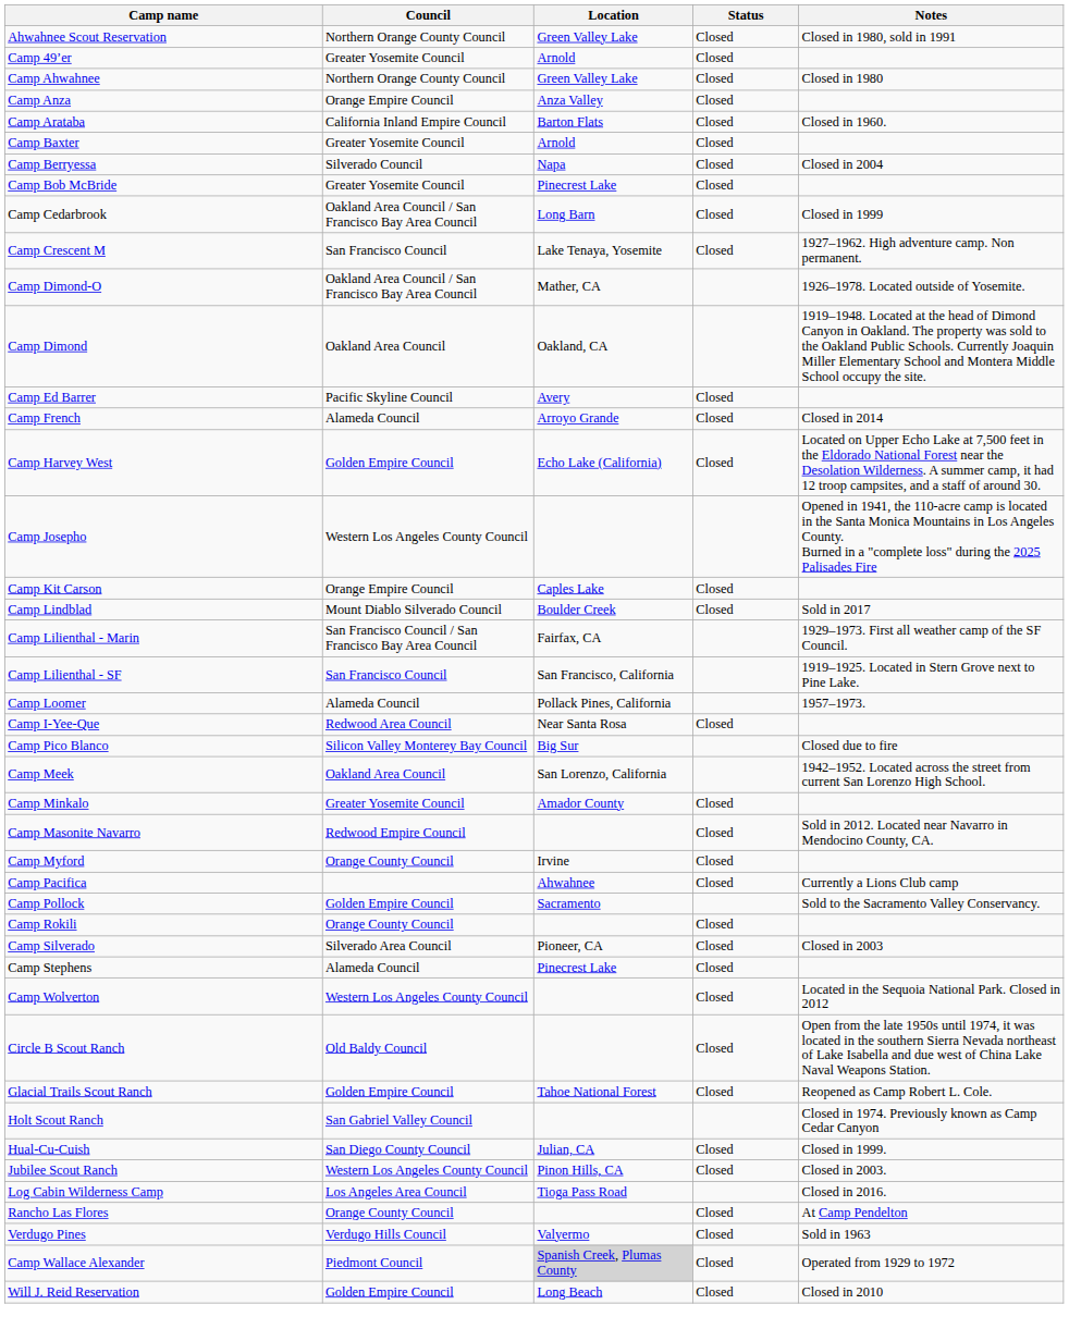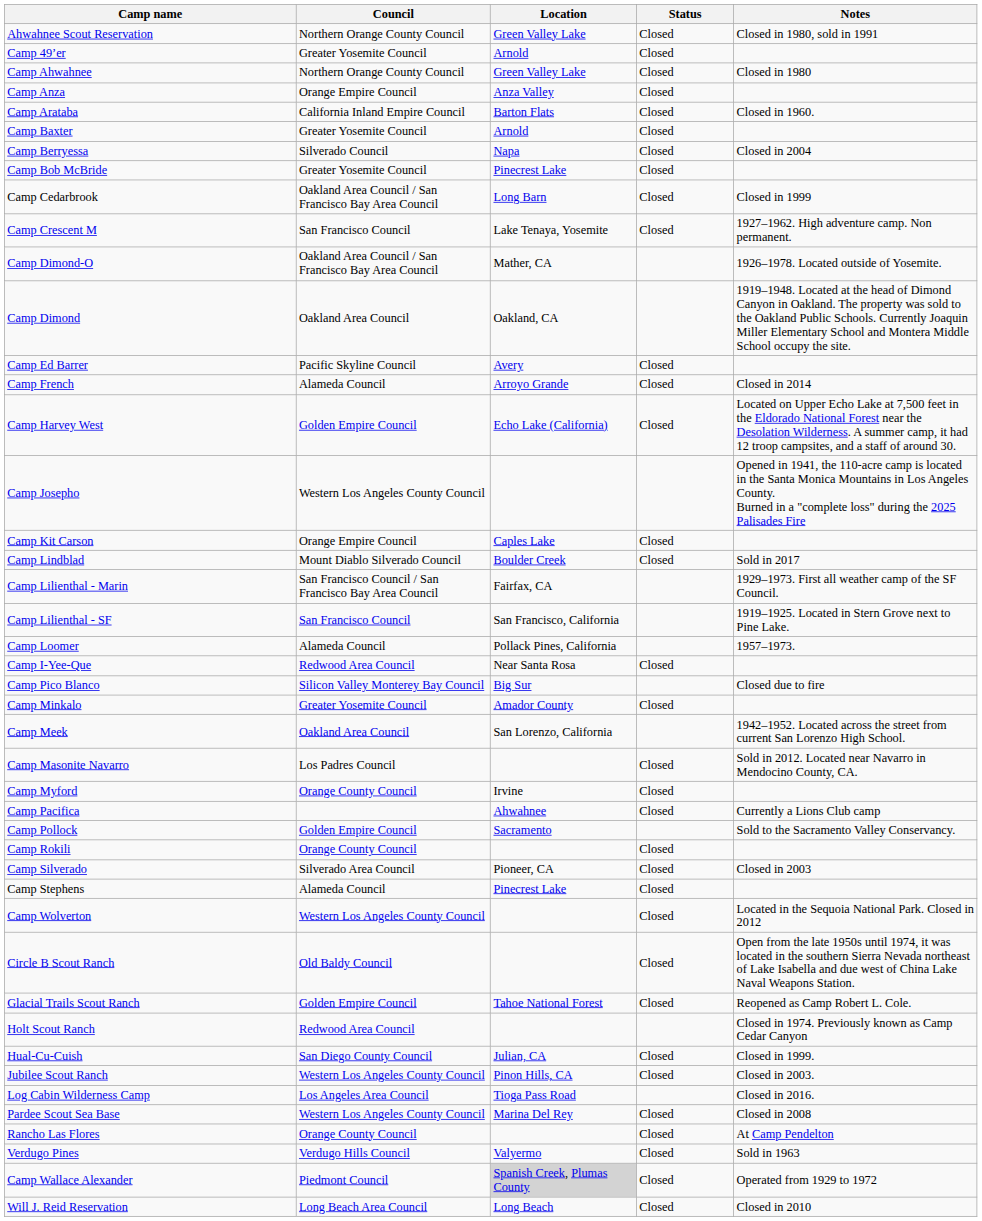rows swapped: Camp Meek <-> Camp Minkalo
Camp Masonite Navarro | Council: Redwood Empire Council -> Los Padres Council
Holt Scout Ranch | Council: San Gabriel Valley Council -> Redwood Area Council
+ row: Pardee Scout Sea Base | Western Los Angeles County Council | Marina Del Rey | Closed | Closed in 2008
Will J. Reid Reservation | Council: Golden Empire Council -> Long Beach Area Council
